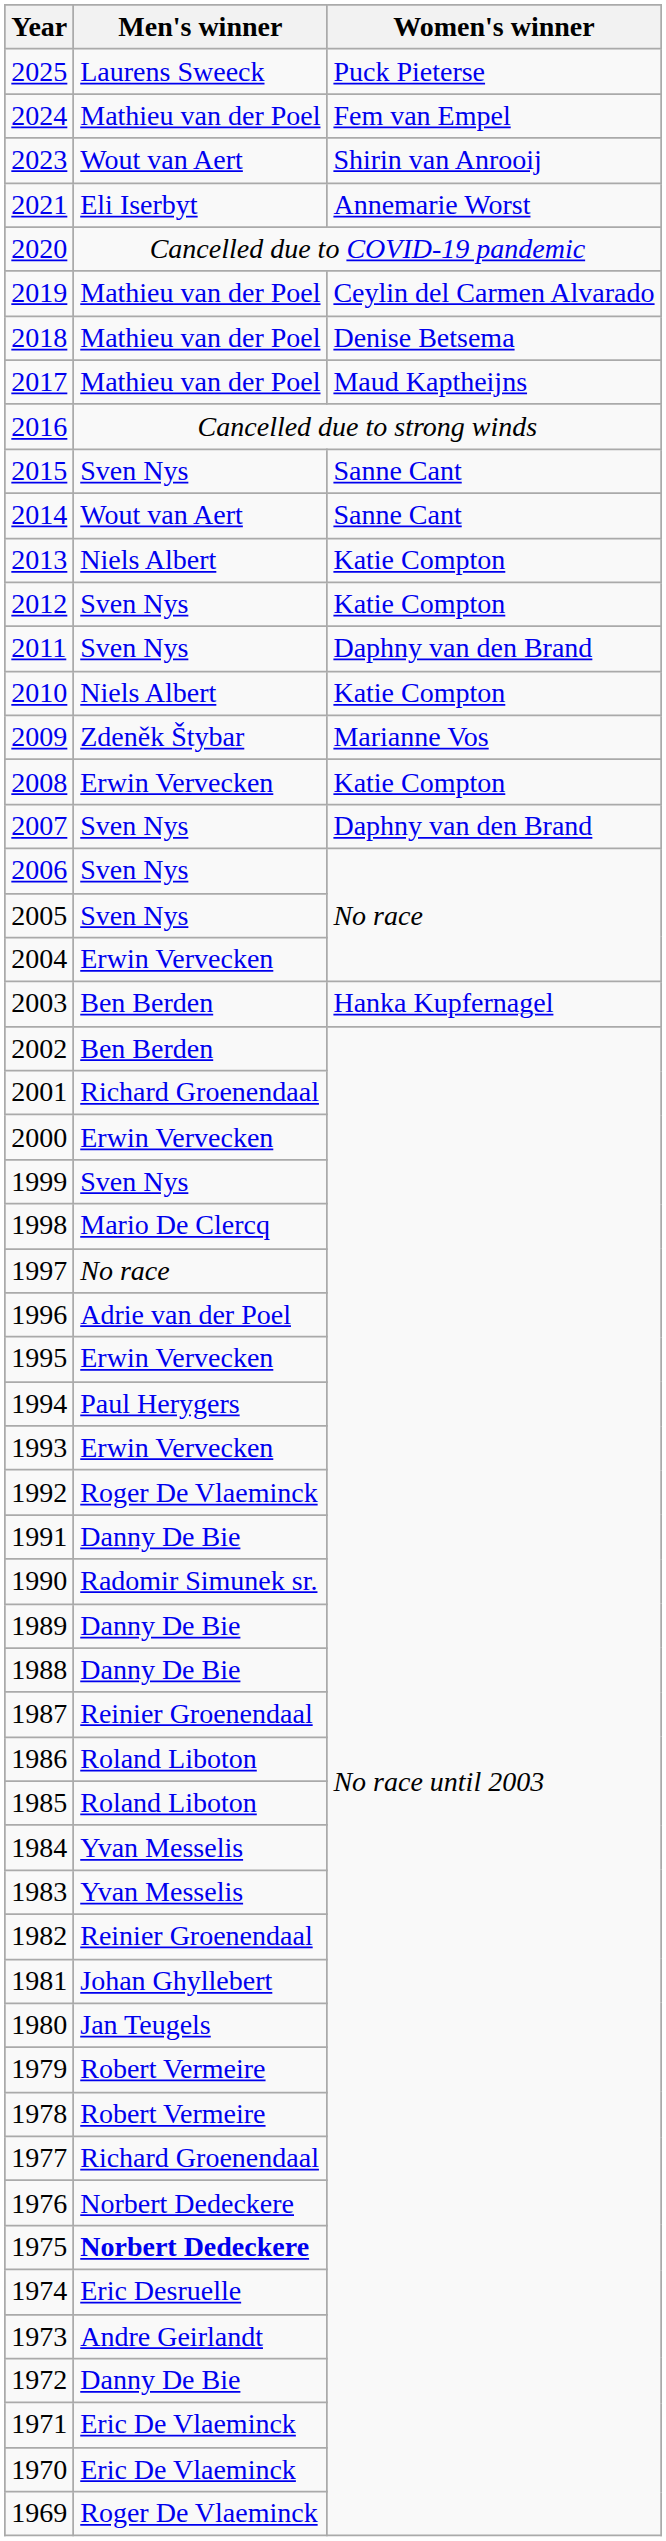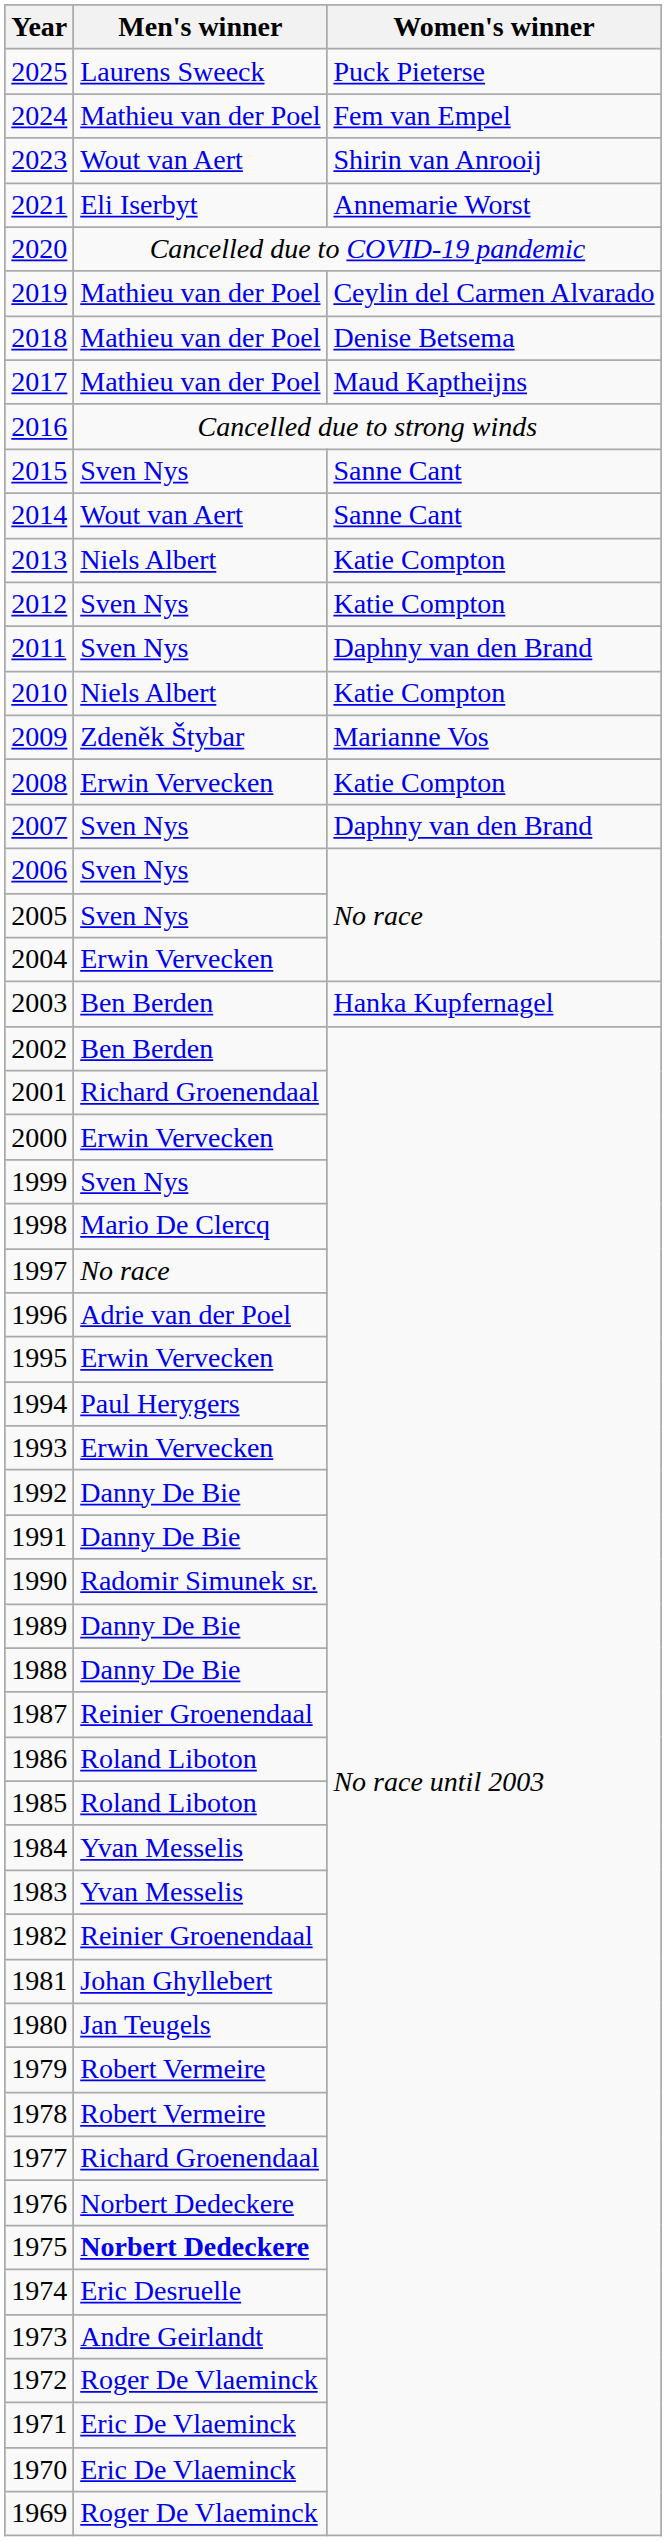1992 | Men's winner: Roger De Vlaeminck -> Danny De Bie
1972 | Men's winner: Danny De Bie -> Roger De Vlaeminck
